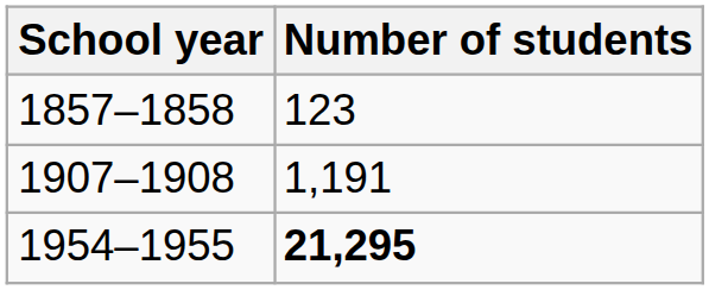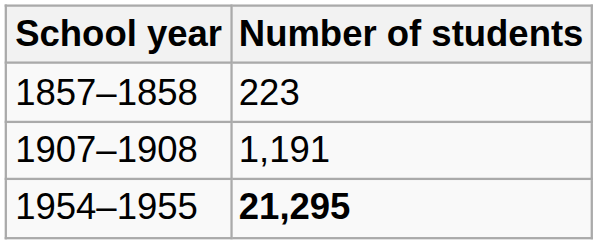1857–1858 | Number of students: 123 -> 223
